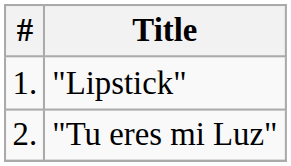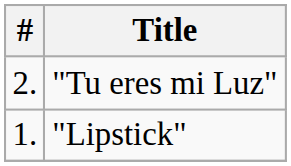rows swapped: "Lipstick" <-> "Tu eres mi Luz"
